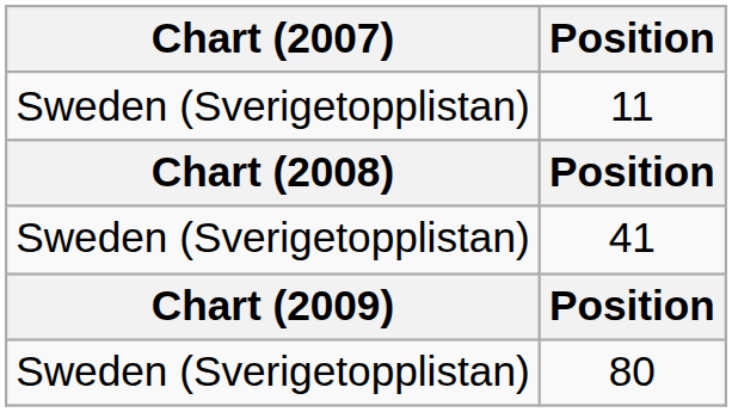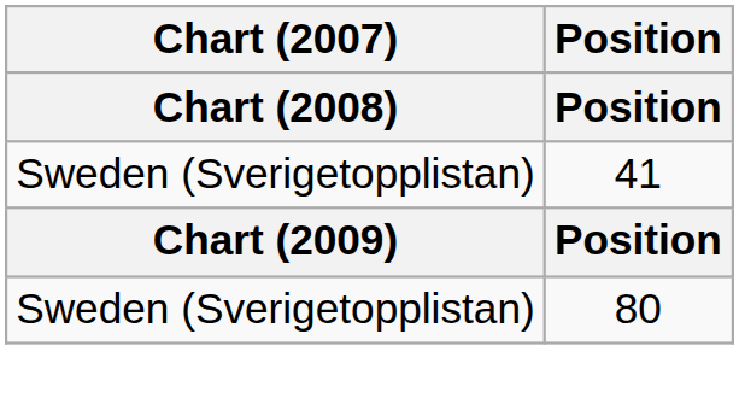- row: Sweden (Sverigetopplistan) | 11
